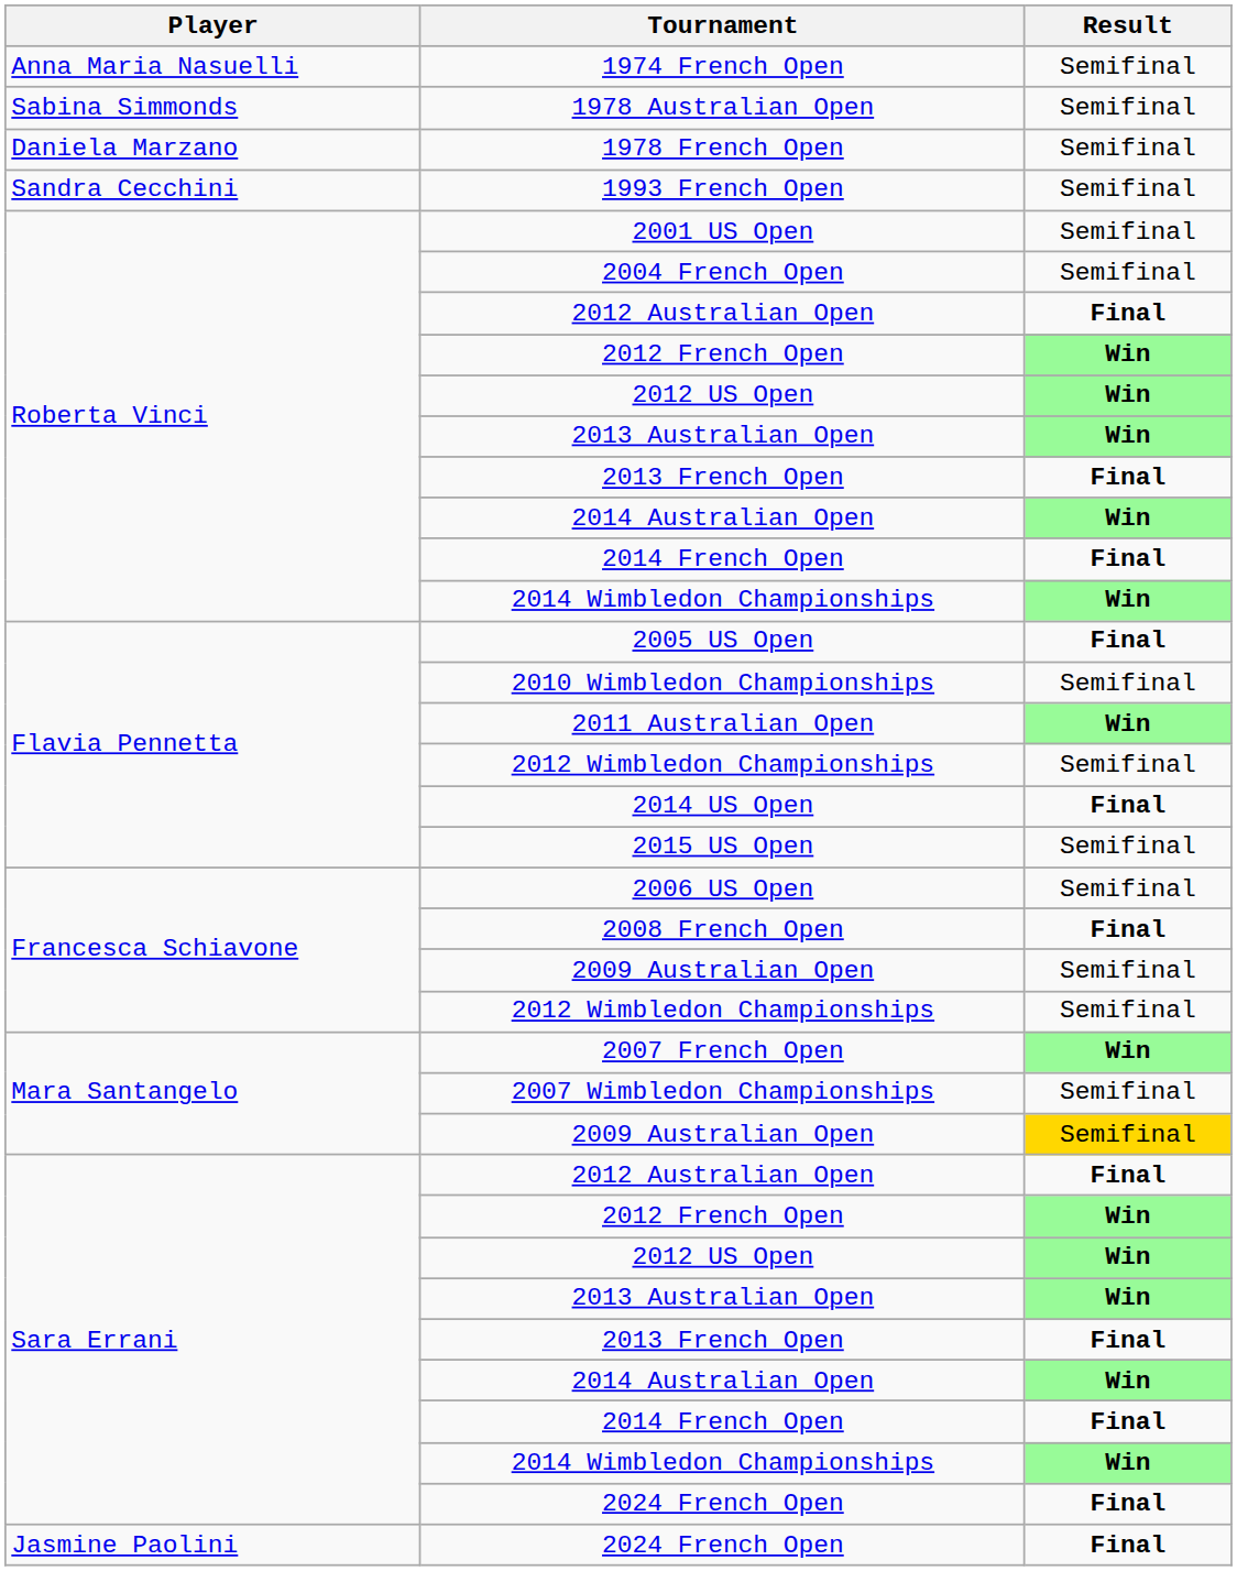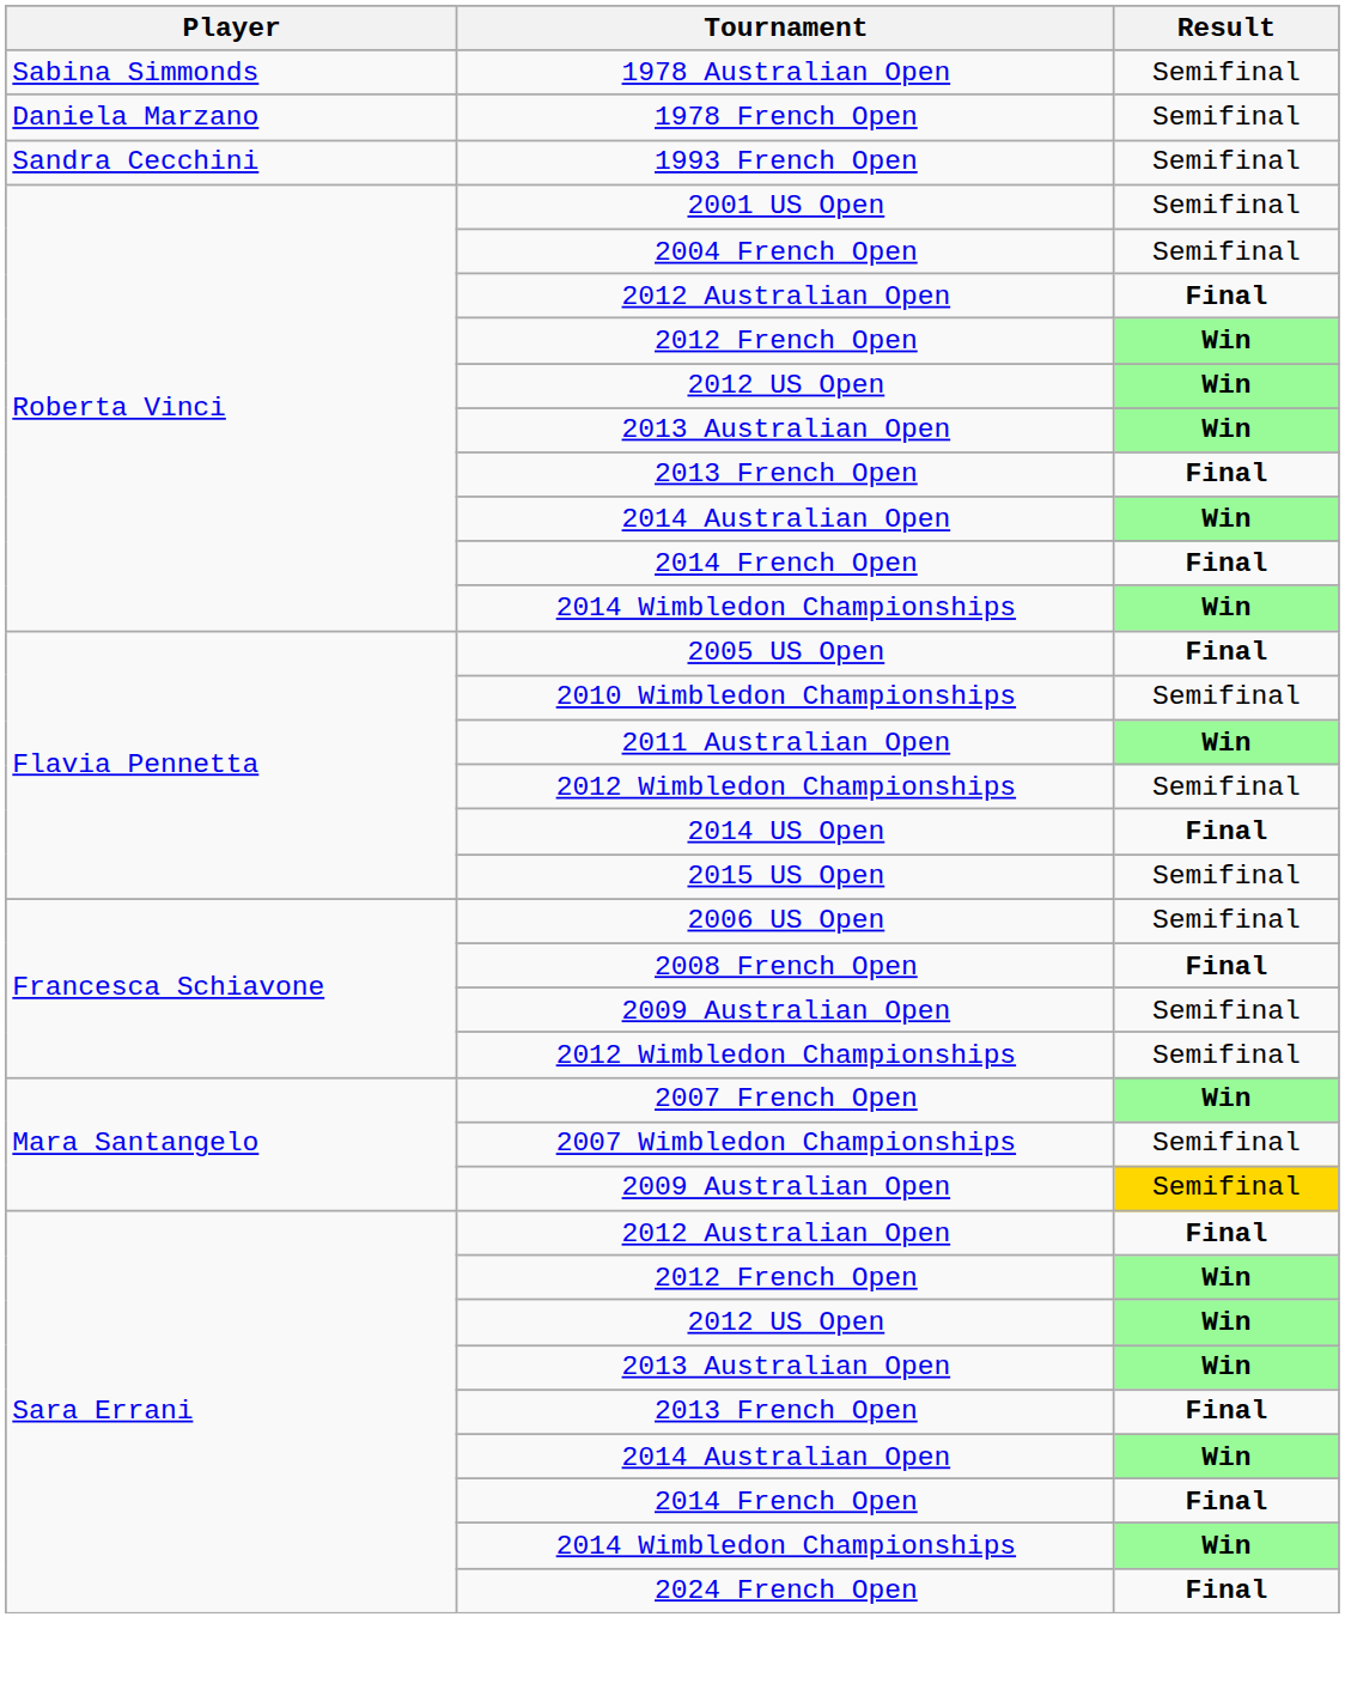- row: Anna Maria Nasuelli | 1974 French Open | Semifinal
- row: Jasmine Paolini | 2024 French Open | Final
